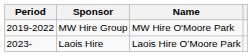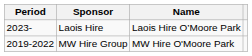rows swapped: MW Hire Group <-> Laois Hire
